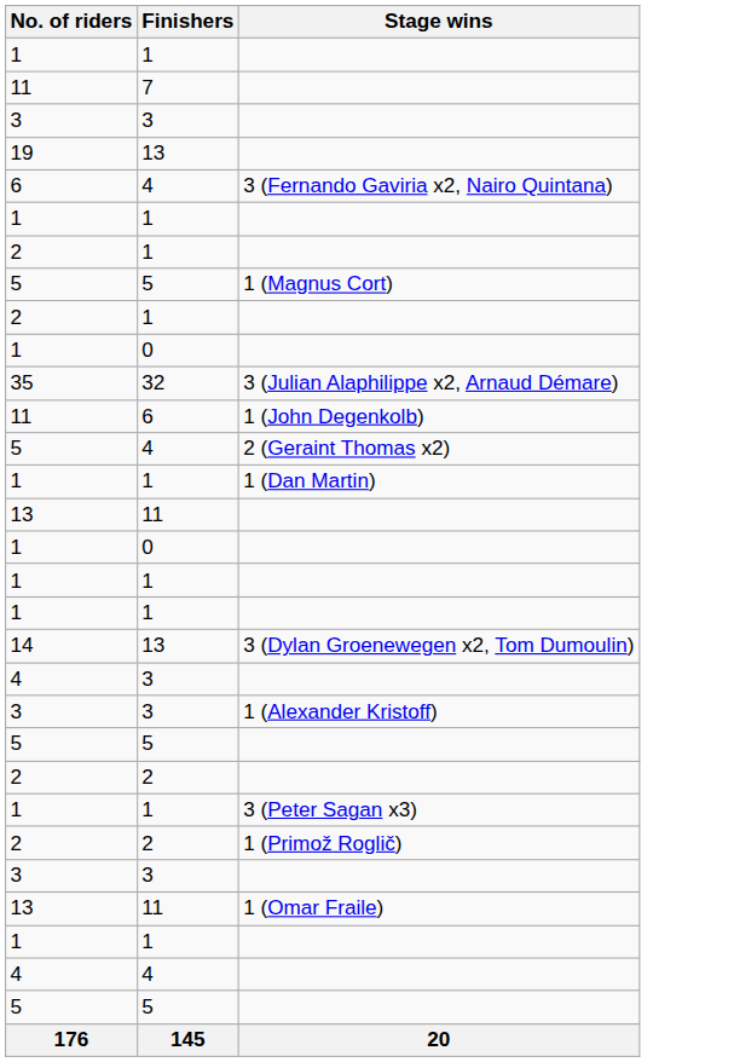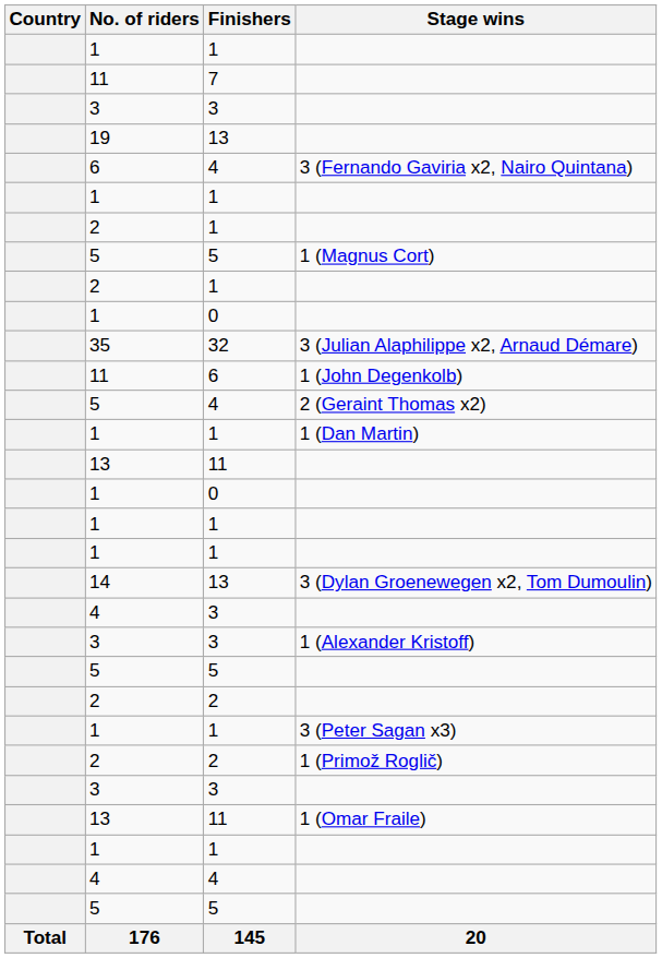+ column: Country | Total
